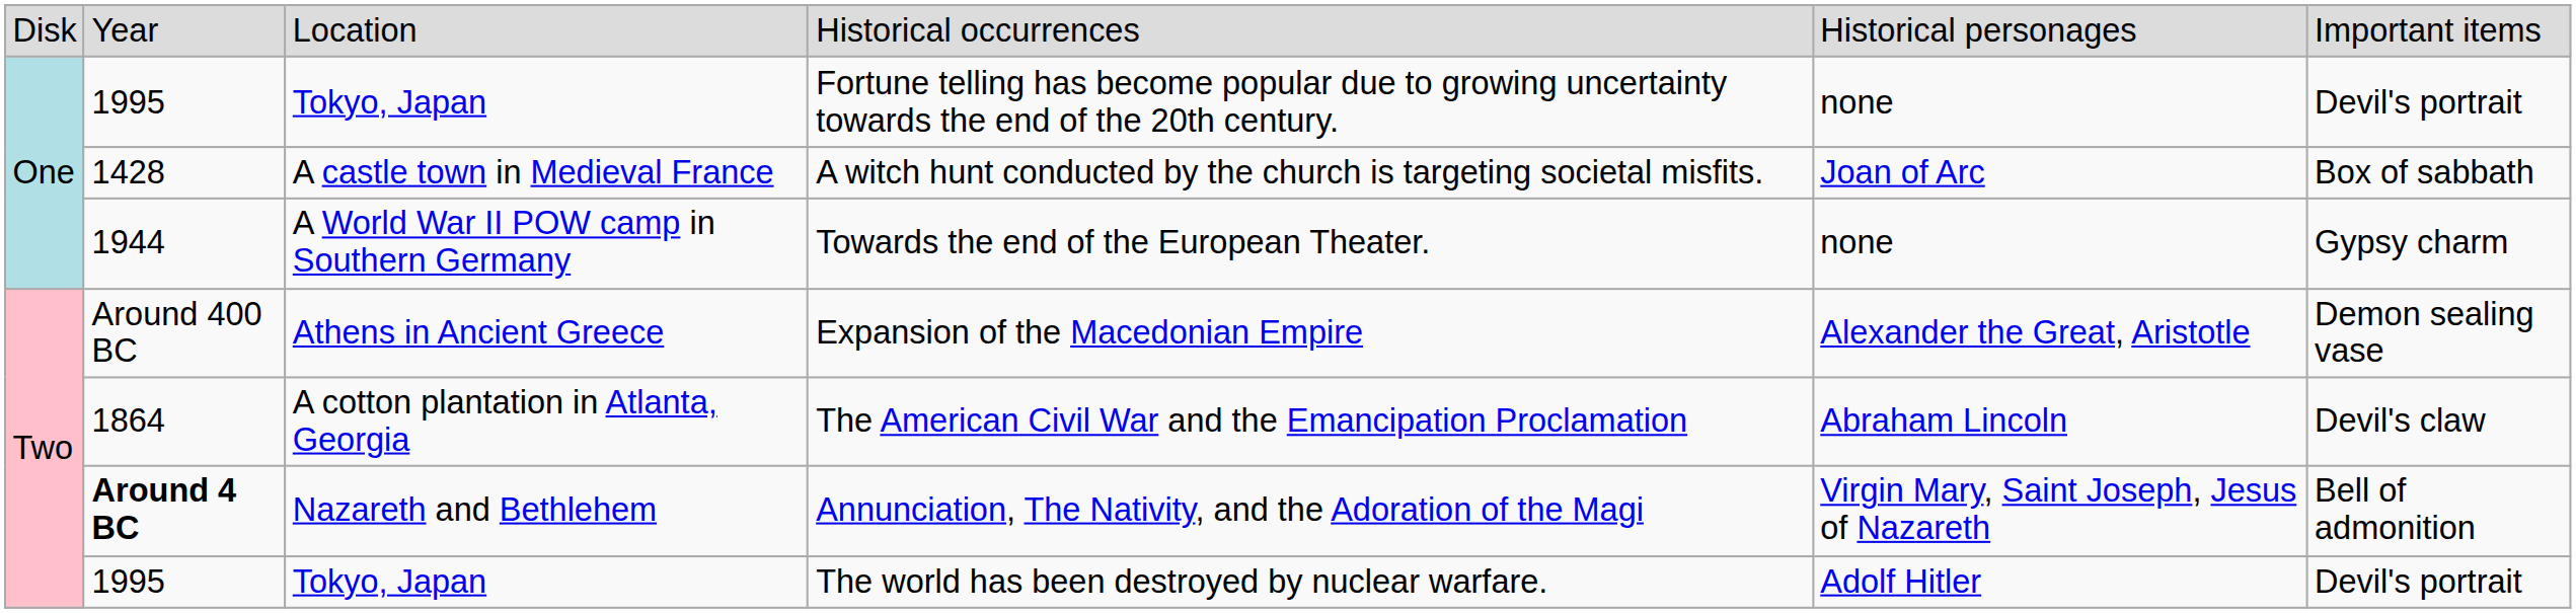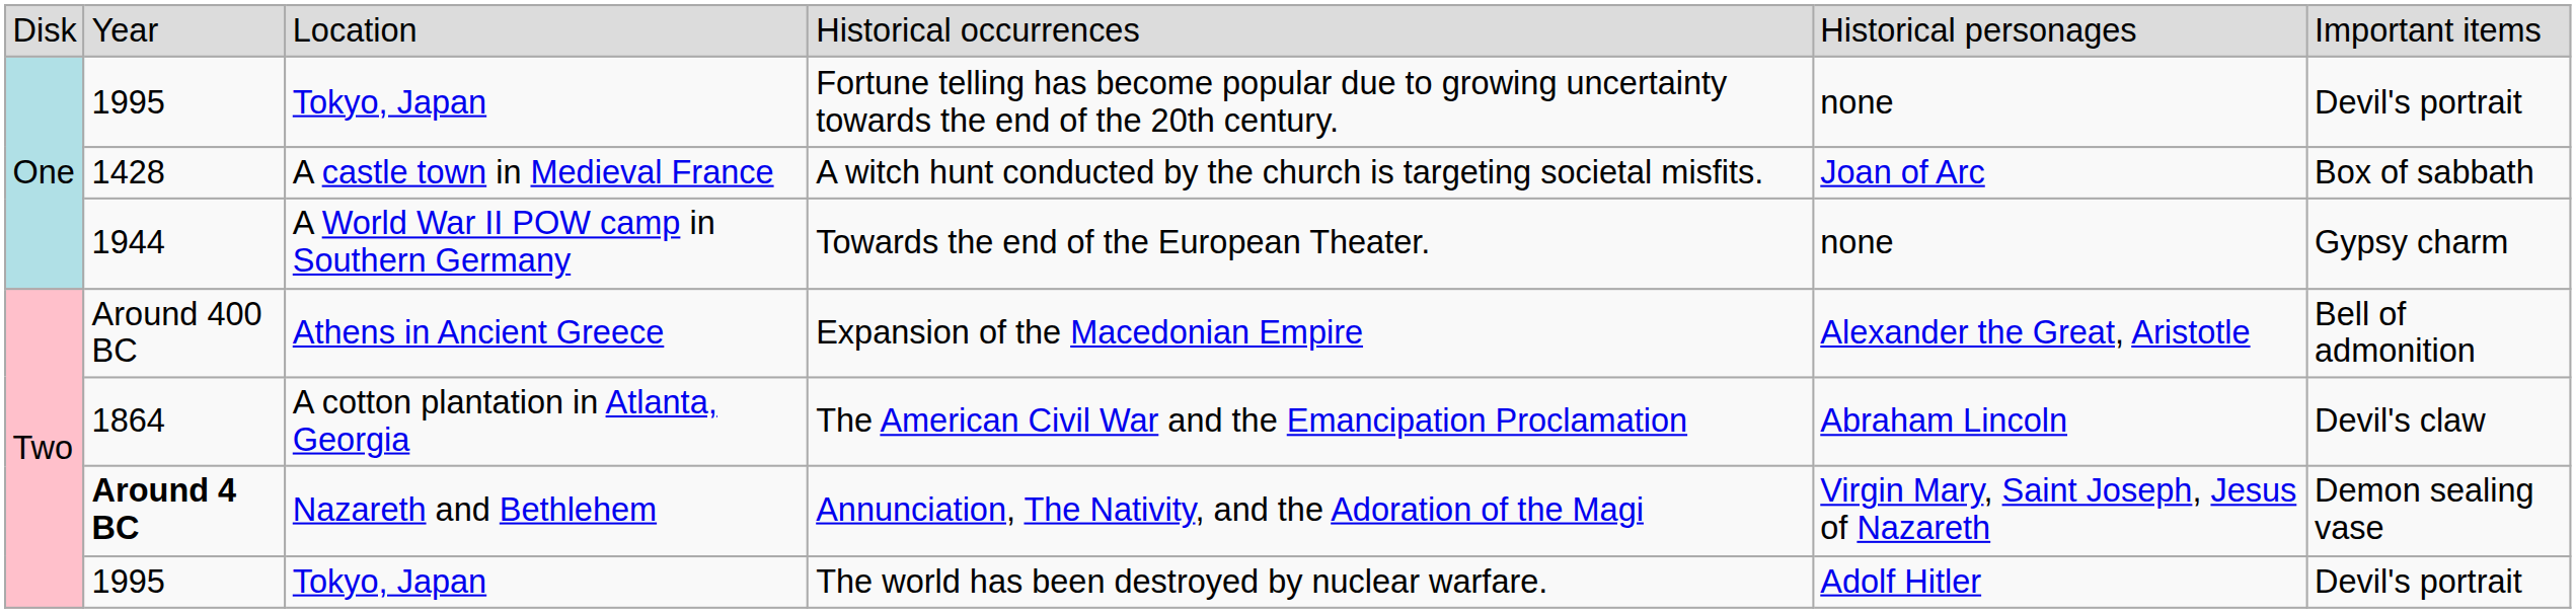Expansion of the Macedonian Empire | column 6: Demon sealing vase -> Bell of admonition
Annunciation, The Nativity, and the Adoration of the Magi | column 6: Bell of admonition -> Demon sealing vase
